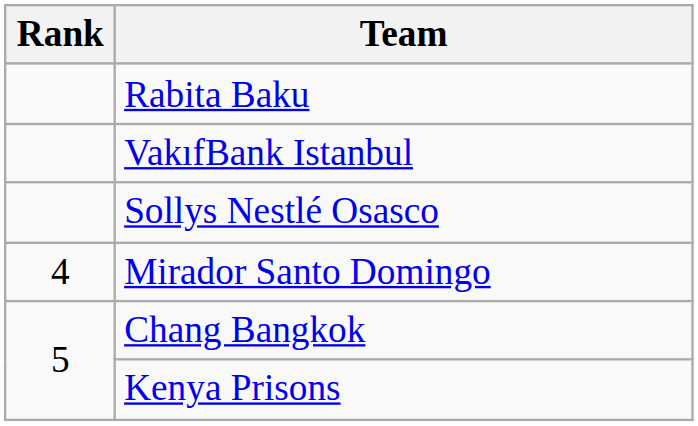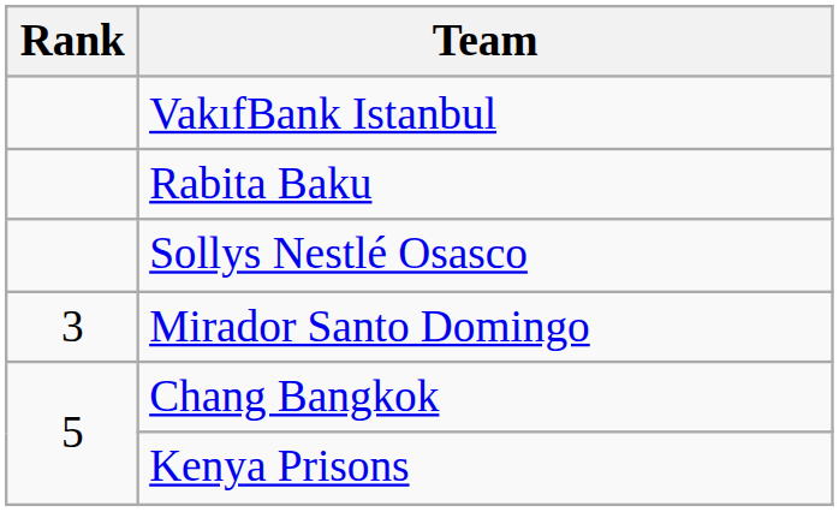rows swapped: Rabita Baku <-> VakıfBank Istanbul
Mirador Santo Domingo | Rank: 4 -> 3
